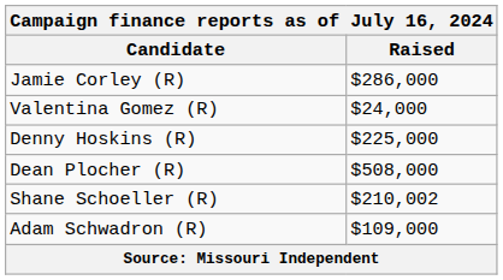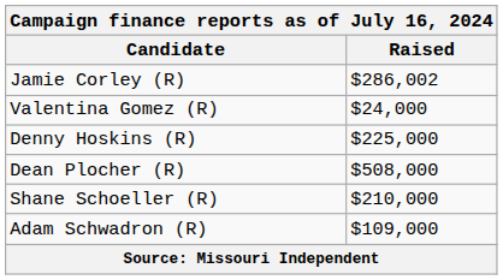Jamie Corley (R) | Raised: $286,000 -> $286,002
Shane Schoeller (R) | Raised: $210,002 -> $210,000
